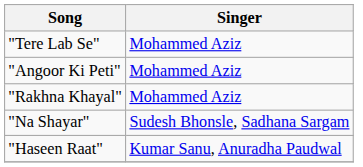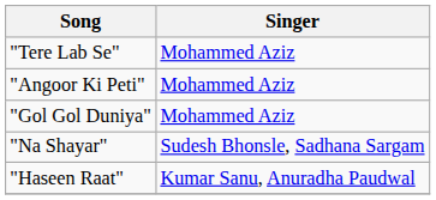+ row: "Gol Gol Duniya" | Mohammed Aziz
- row: "Rakhna Khayal" | Mohammed Aziz
